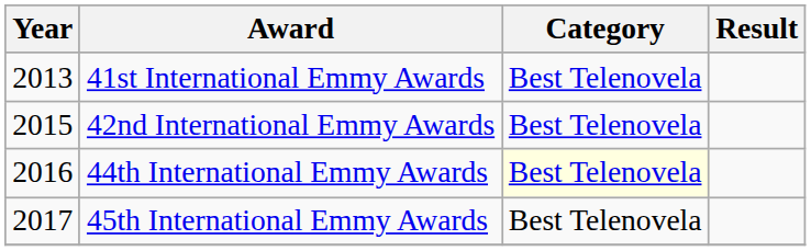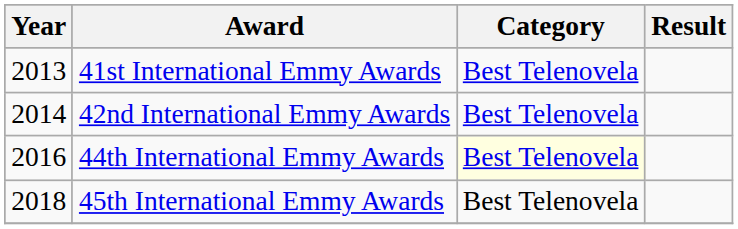42nd International Emmy Awards | Year: 2015 -> 2014
45th International Emmy Awards | Year: 2017 -> 2018
